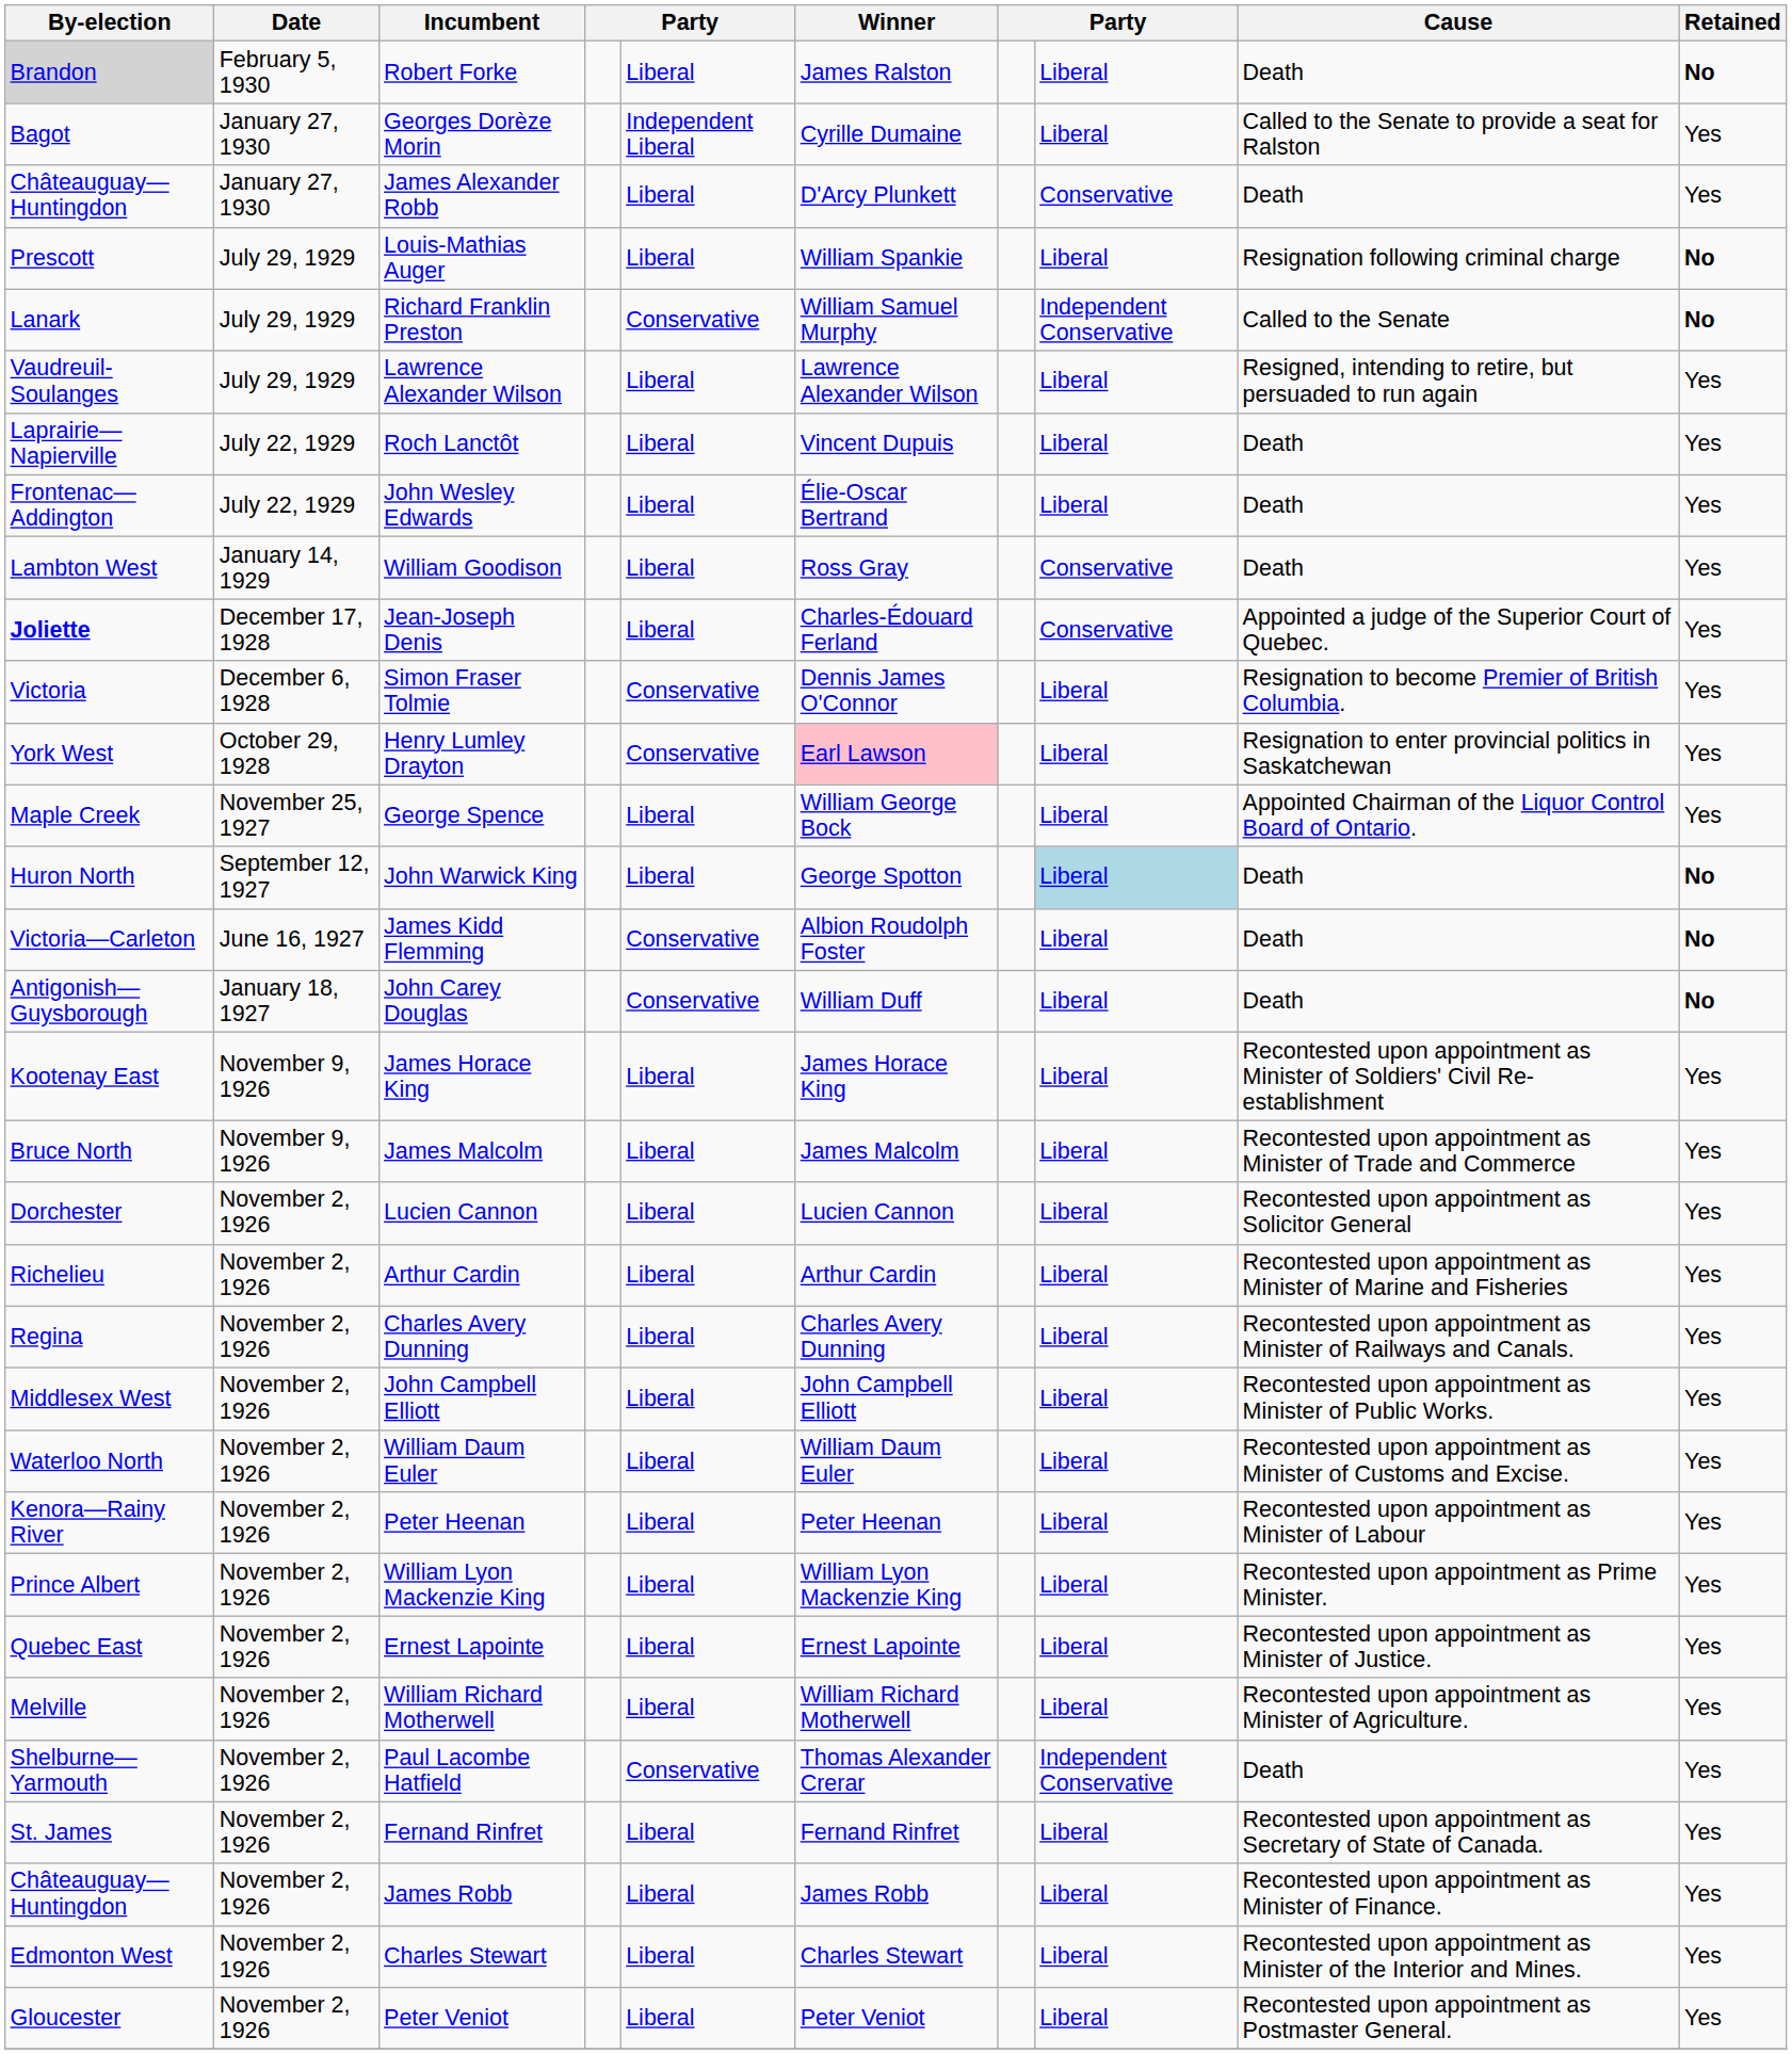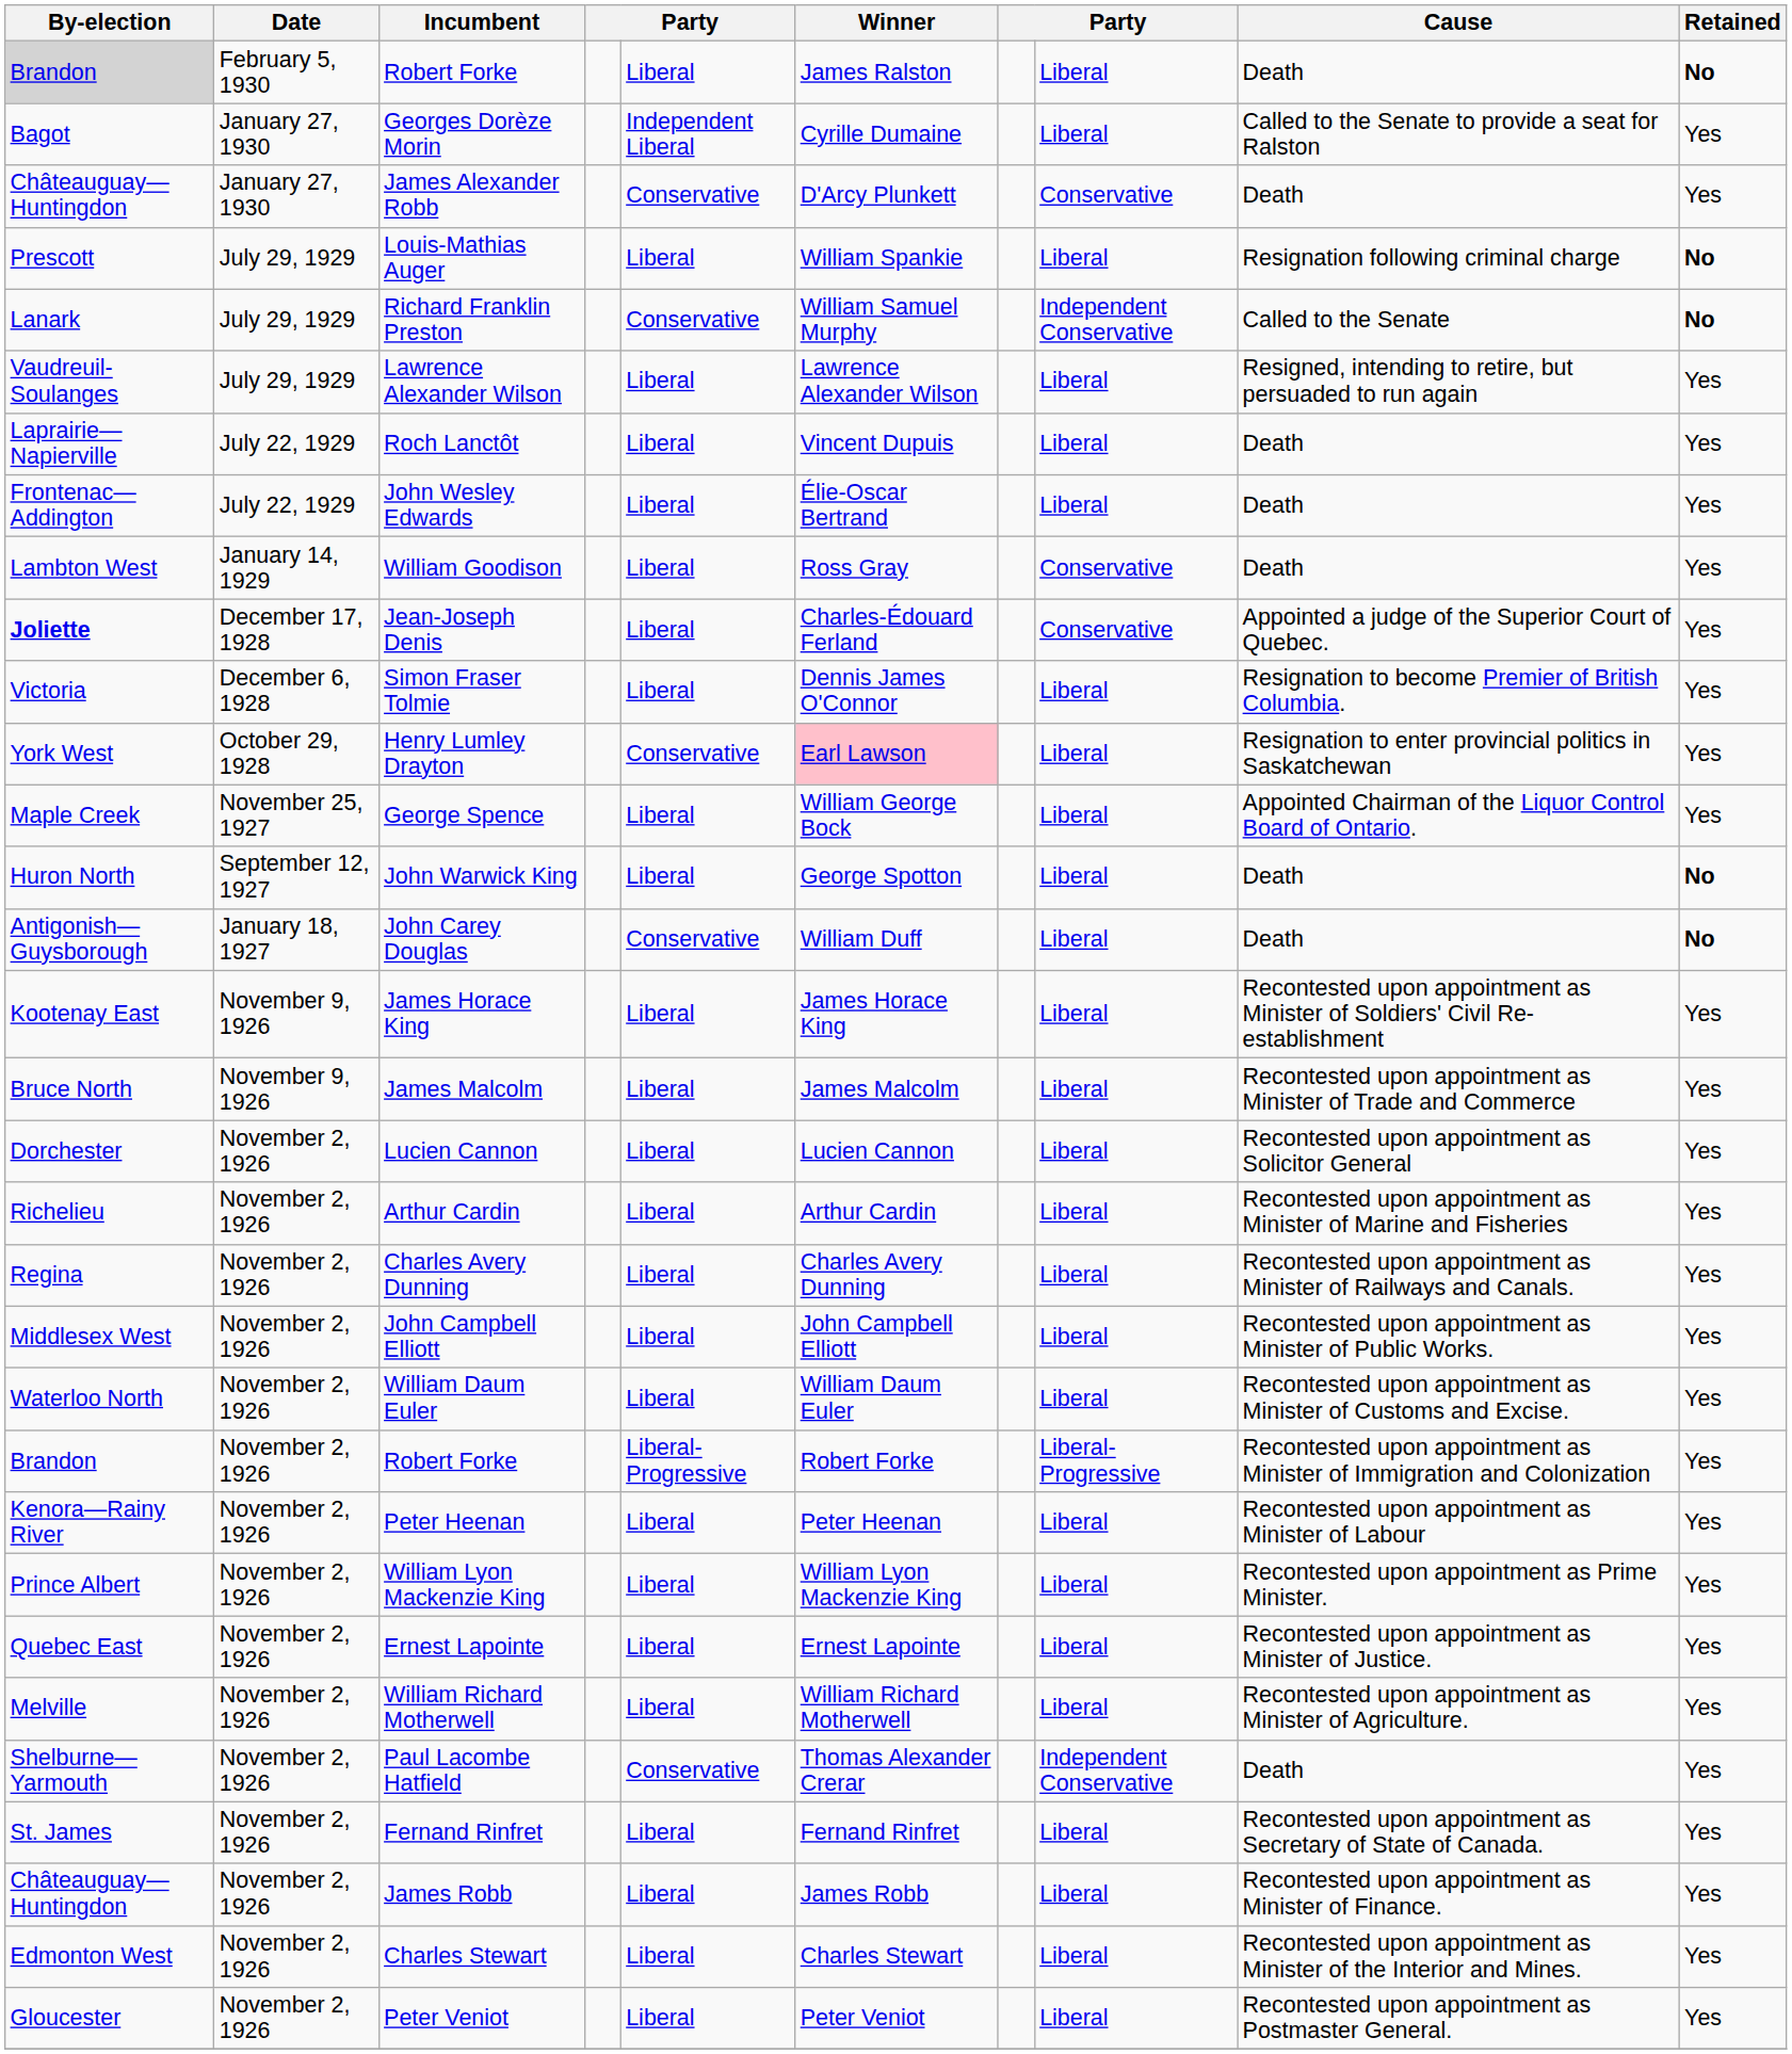James Alexander Robb | column 5: Liberal -> Conservative
Simon Fraser Tolmie | column 5: Conservative -> Liberal
John Warwick King | column 8: lightblue background -> no background
- row: Victoria—Carleton | June 16, 1927 | James Kidd Flemming | Conservative | Albion Roudolph Foster | Liberal | Death | No
+ row: Brandon | November 2, 1926 | Robert Forke | Liberal-Progressive | Robert Forke | Liberal-Progressive | Recontested upon appointment as Minister of Immigration and Colonization | Yes
